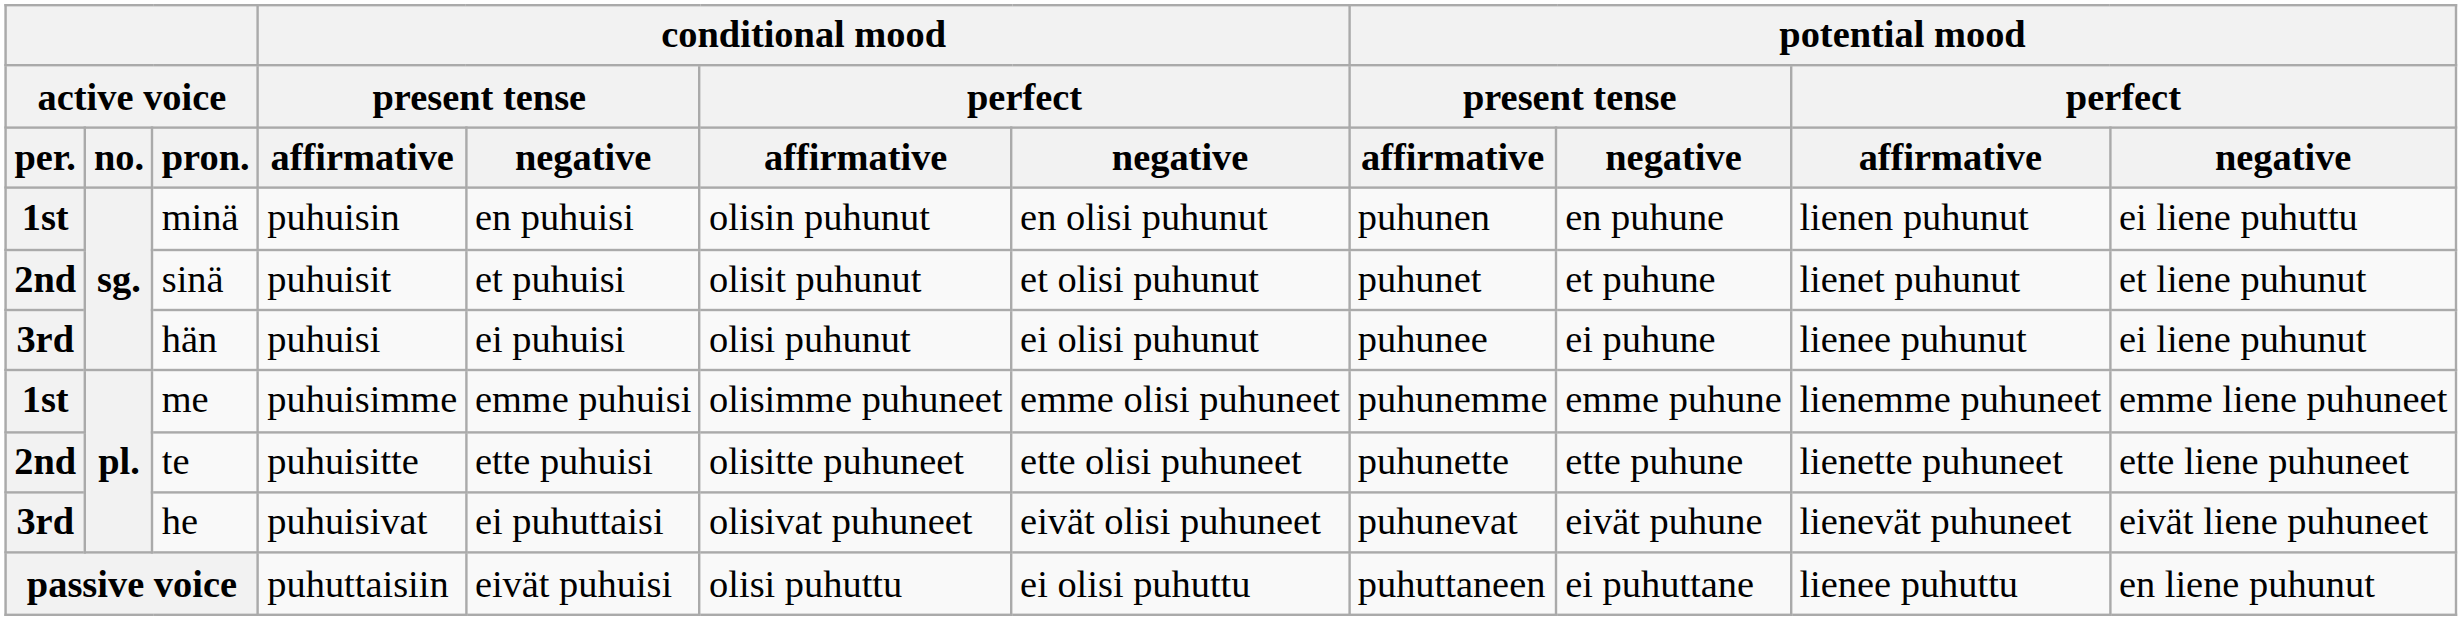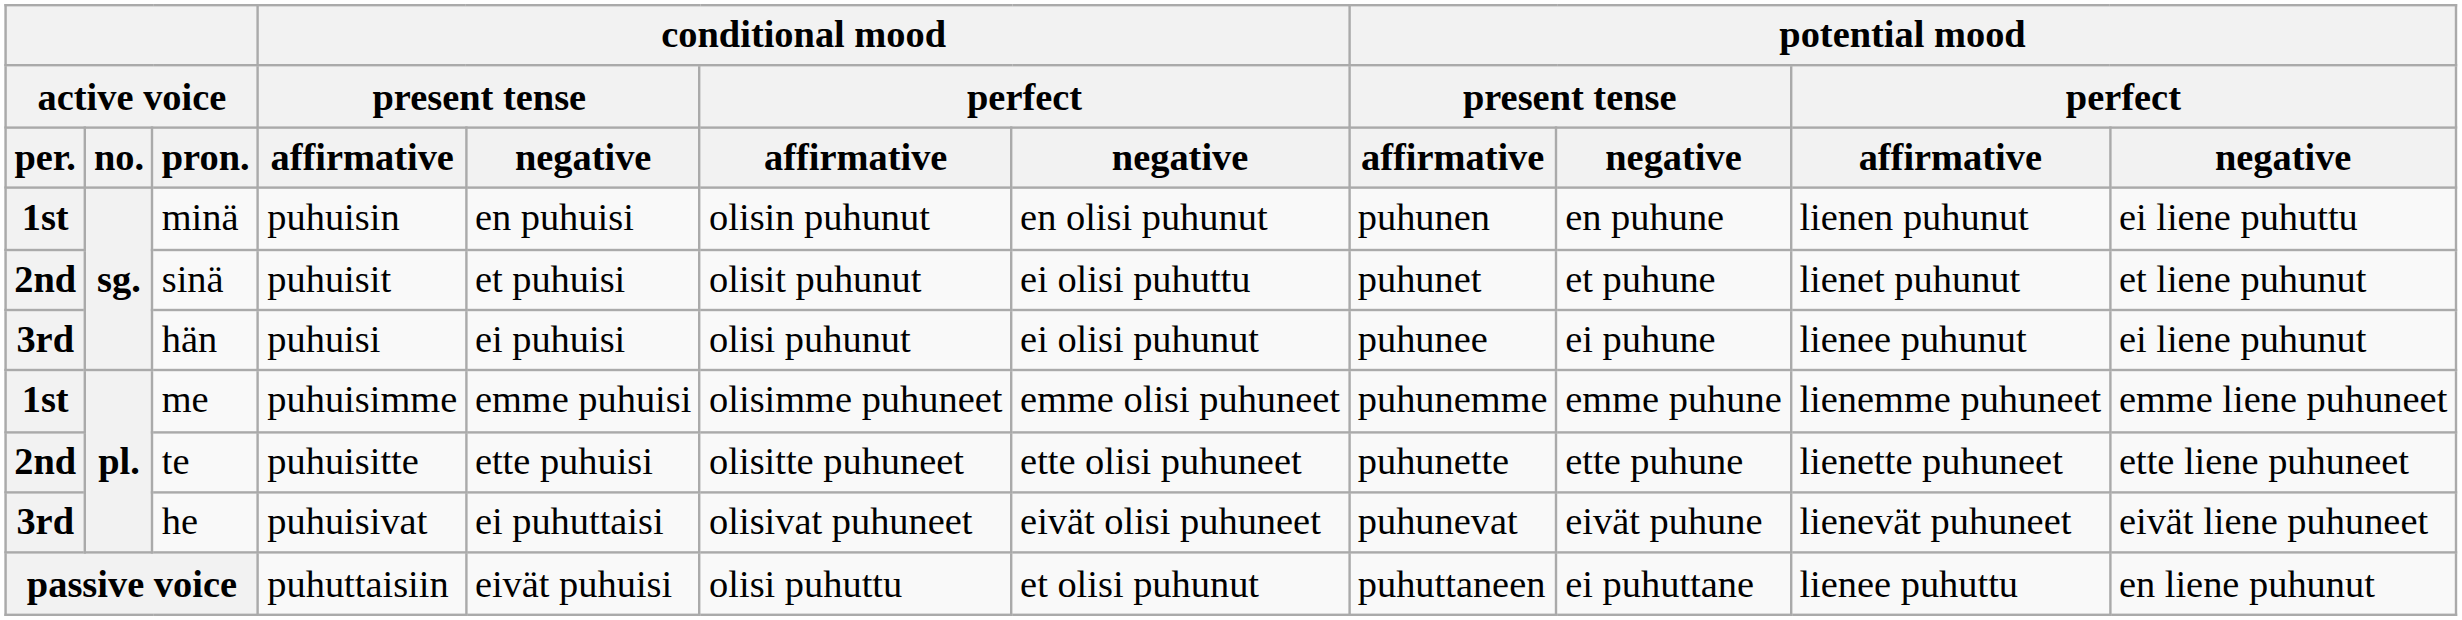sinä | conditional mood / perfect / negative: et olisi puhunut -> ei olisi puhuttu
passive voice | conditional mood / perfect / negative: ei olisi puhuttu -> et olisi puhunut
